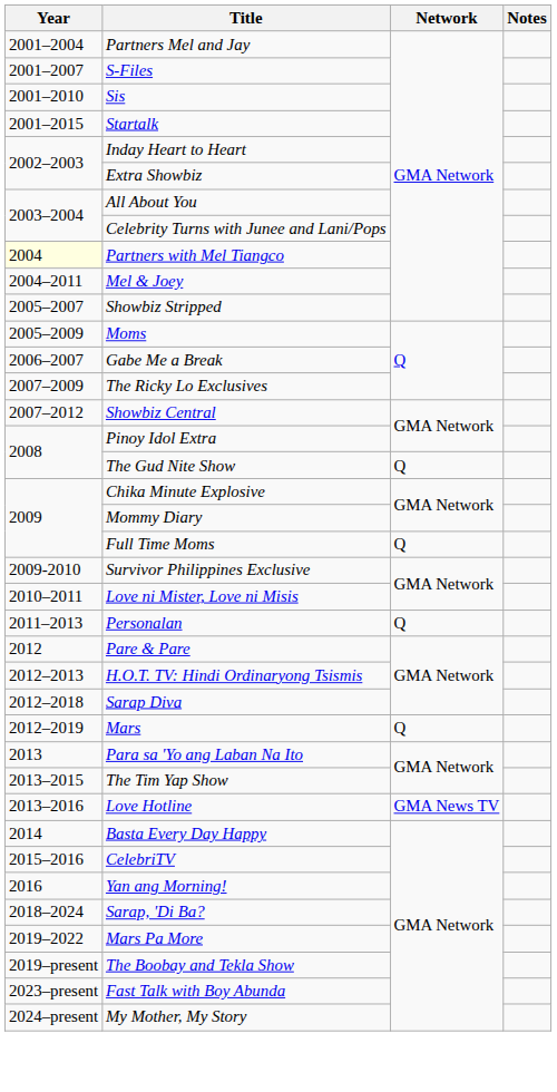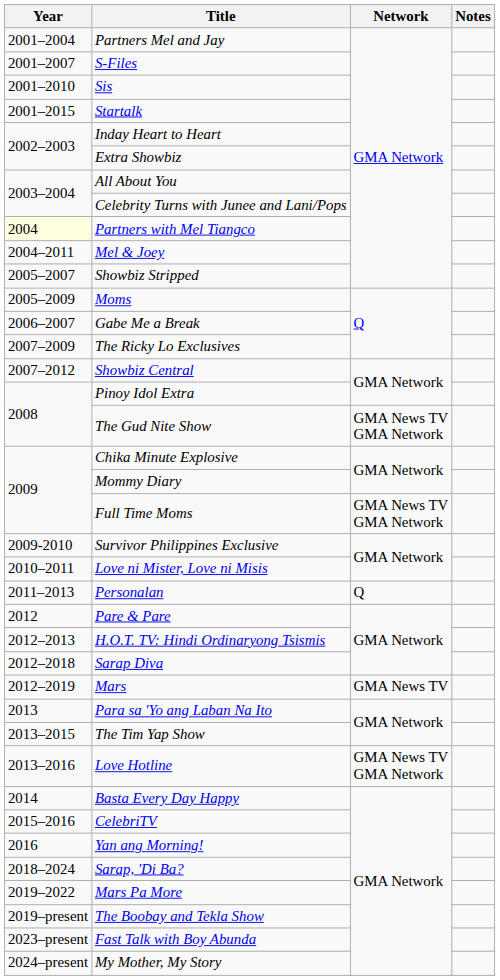The Gud Nite Show | Network: Q -> GMA News TV GMA Network
Full Time Moms | Network: Q -> GMA News TV GMA Network
Mars | Network: Q -> GMA News TV
Love Hotline | Network: GMA News TV -> GMA News TV GMA Network
